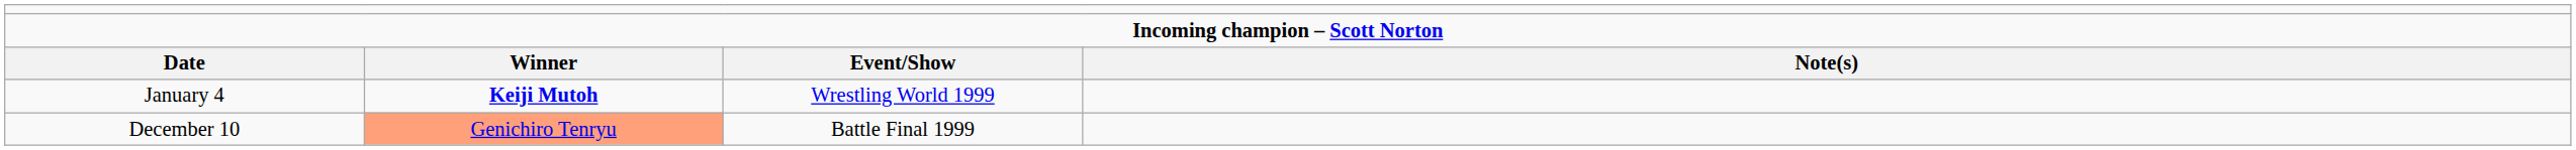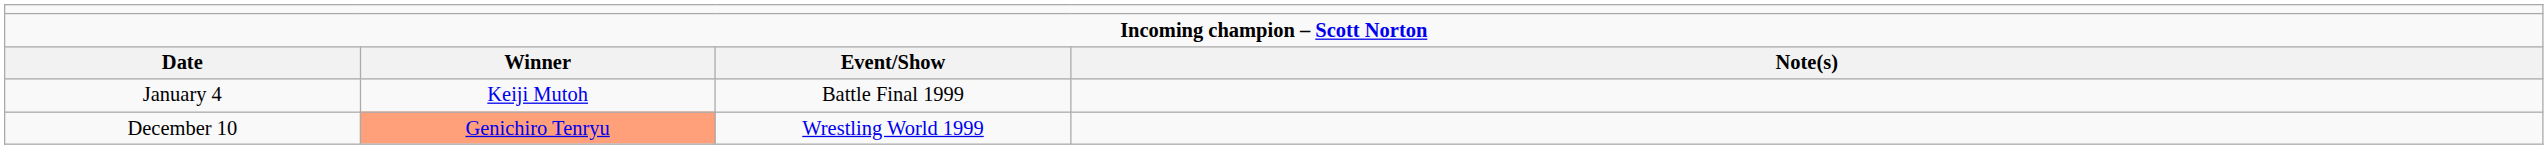January 4 | column 2: bold -> normal
January 4 | column 3: Wrestling World 1999 -> Battle Final 1999
December 10 | column 3: Battle Final 1999 -> Wrestling World 1999
